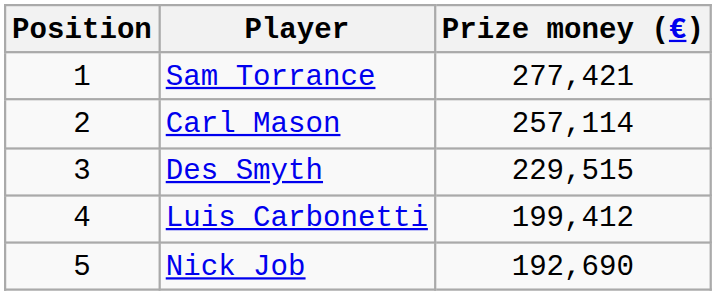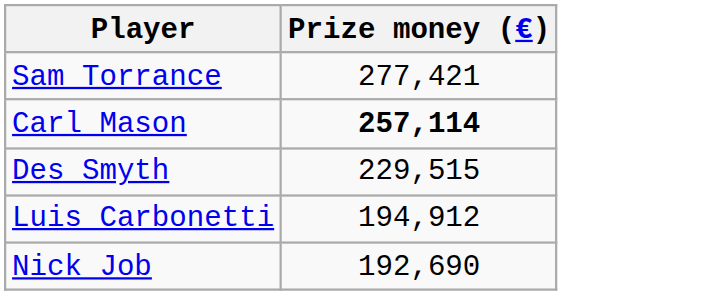- column: Position | 1 | 2 | 3 | 4 | 5
Carl Mason | Prize money (€): normal -> bold
Luis Carbonetti | Prize money (€): 199,412 -> 194,912
